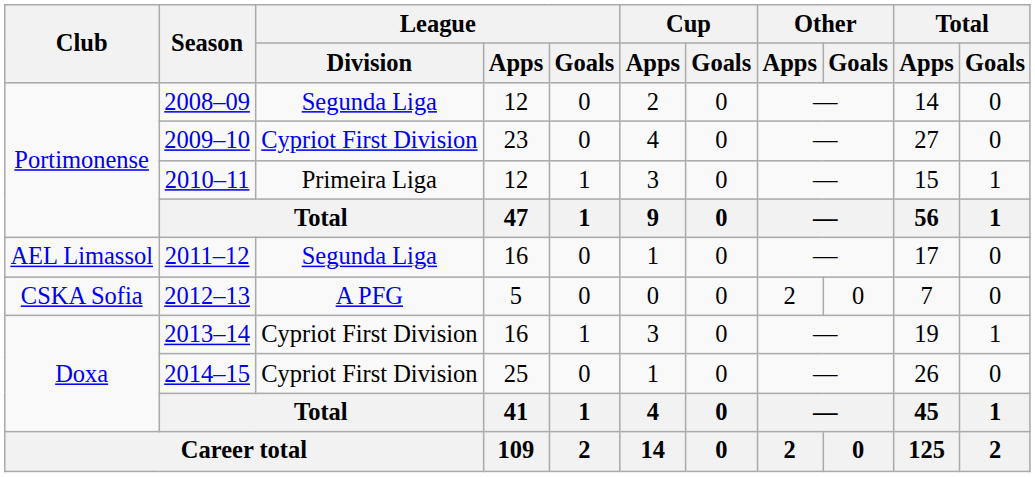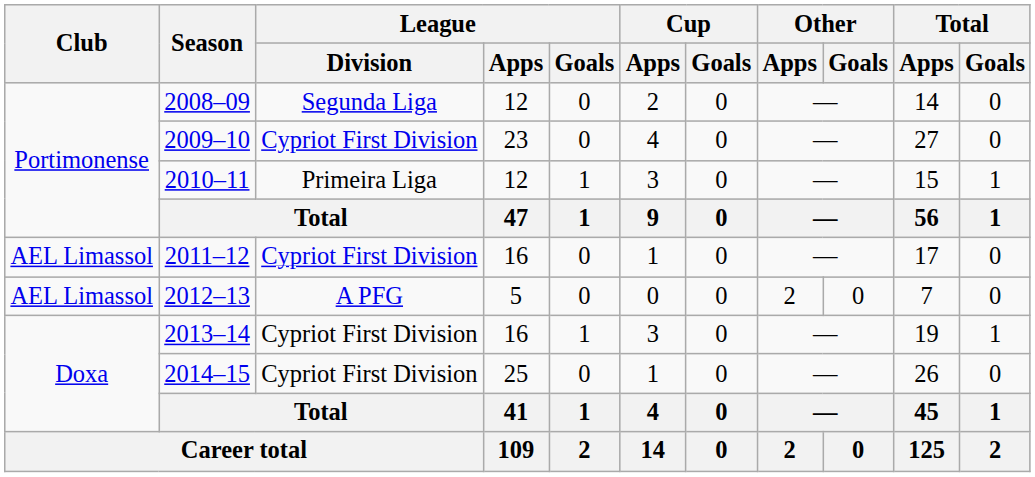2011–12 | League / Division: Segunda Liga -> Cypriot First Division
2012–13 | Club: CSKA Sofia -> AEL Limassol
